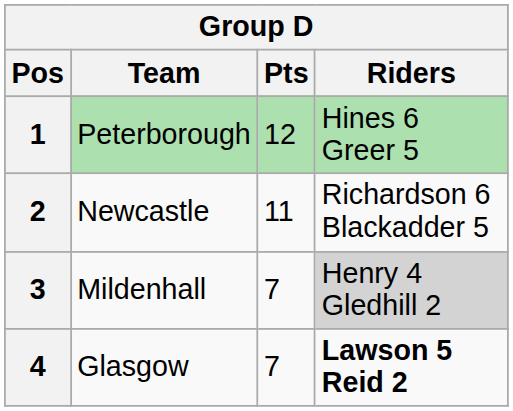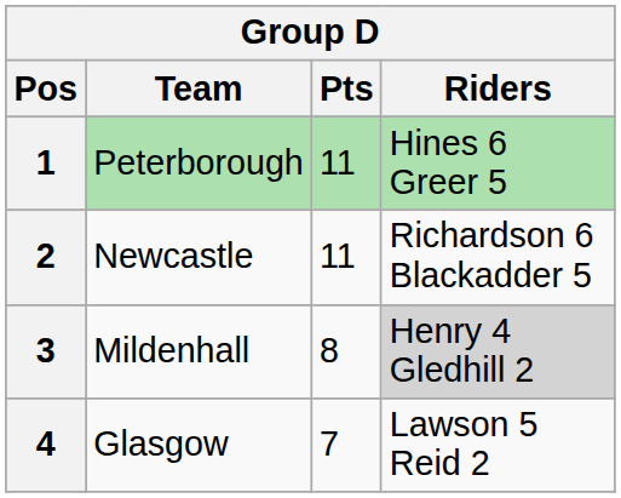1 | Pts: 12 -> 11
3 | Pts: 7 -> 8
4 | Riders: bold -> normal
